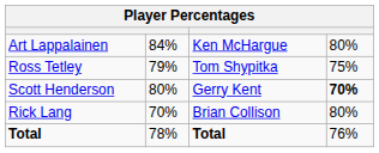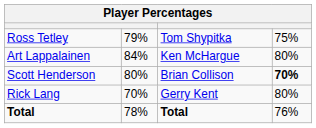rows swapped: Art Lappalainen <-> Ross Tetley
Scott Henderson | column 3: Gerry Kent -> Brian Collison
Rick Lang | column 3: Brian Collison -> Gerry Kent
